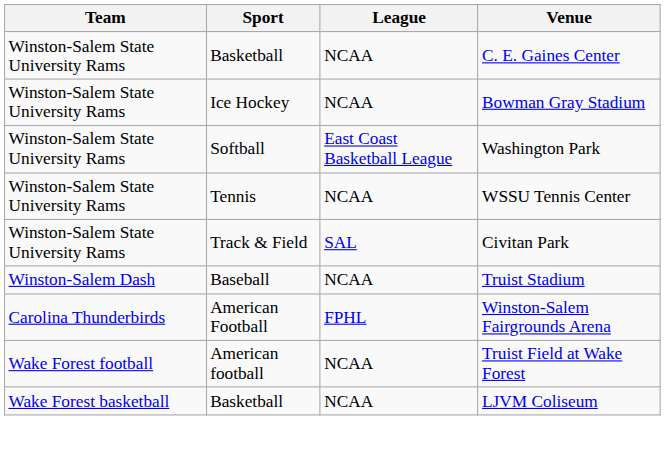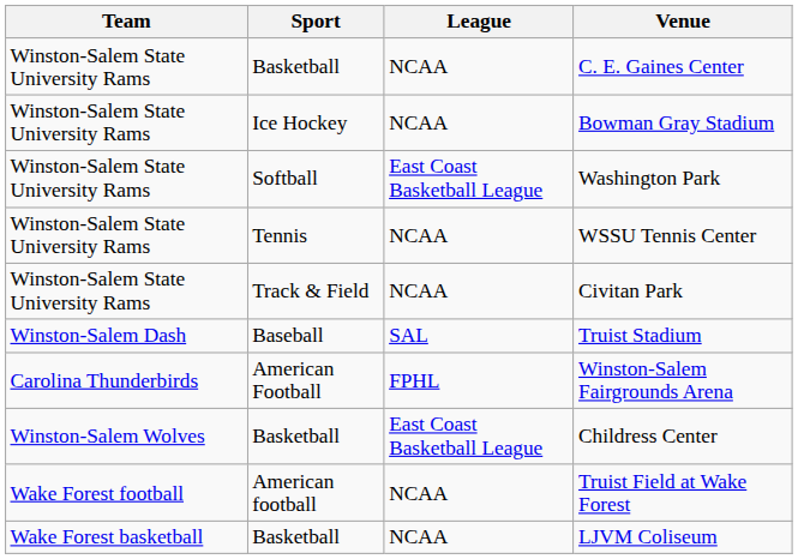Civitan Park | League: SAL -> NCAA
Truist Stadium | League: NCAA -> SAL
+ row: Winston-Salem Wolves | Basketball | East Coast Basketball League | Childress Center
